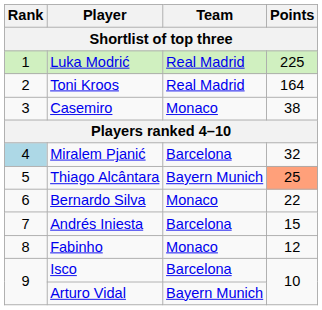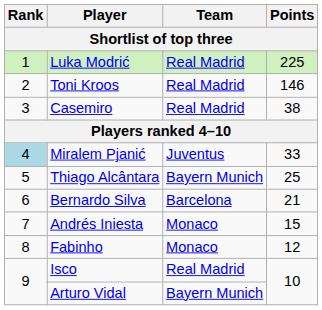Toni Kroos | Points: 164 -> 146
Casemiro | Team: Monaco -> Real Madrid
Miralem Pjanić | Team: Barcelona -> Juventus
Miralem Pjanić | Points: 32 -> 33
Thiago Alcântara | Points: lightsalmon background -> no background
Bernardo Silva | Team: Monaco -> Barcelona
Bernardo Silva | Points: 22 -> 21
Andrés Iniesta | Team: Barcelona -> Monaco
Isco | Team: Barcelona -> Real Madrid
